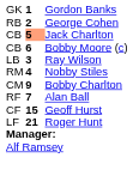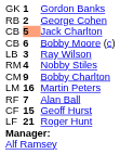+ row: LM | 16 | Martin Peters
